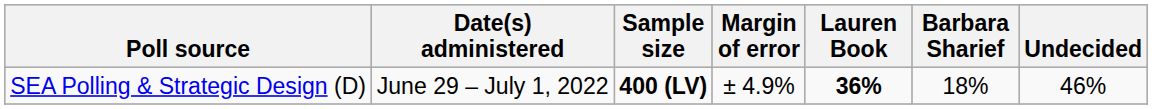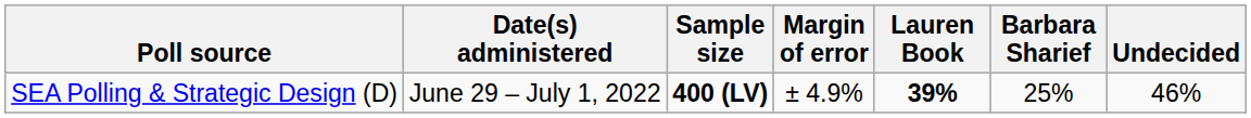SEA Polling & Strategic Design (D) | Lauren Book: 36% -> 39%
SEA Polling & Strategic Design (D) | Barbara Sharief: 18% -> 25%
